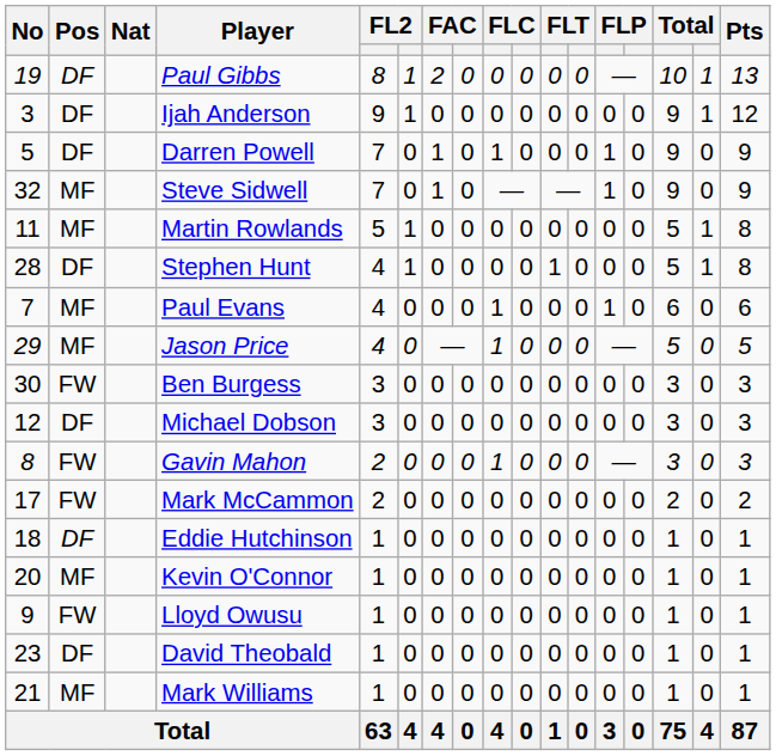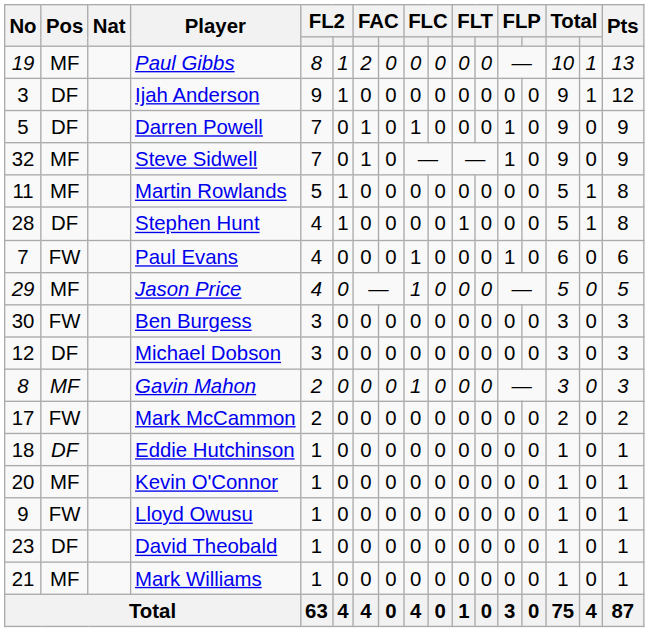Paul Gibbs | Pos: DF -> MF
Paul Evans | Pos: MF -> FW
Gavin Mahon | Pos: FW -> MF
